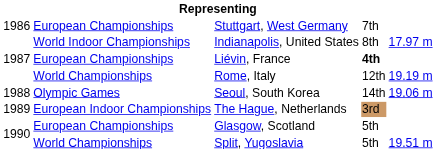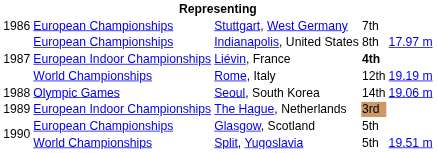Indianapolis, United States | column 2: World Indoor Championships -> European Championships
Liévin, France | column 2: European Championships -> European Indoor Championships
